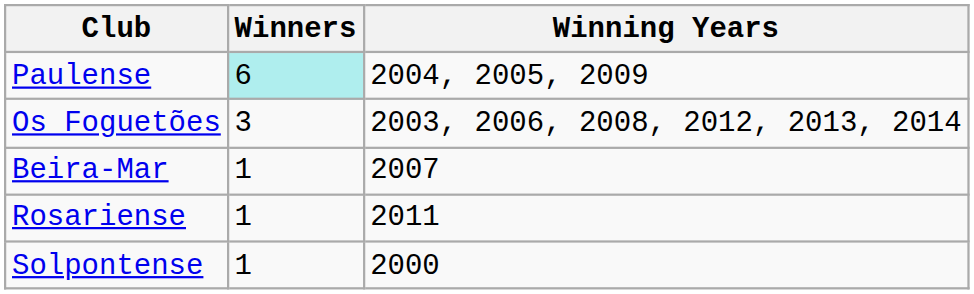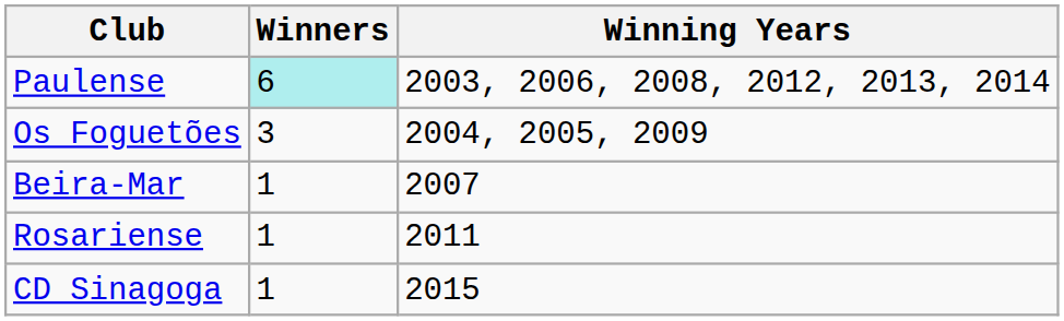Paulense | Winning Years: 2004, 2005, 2009 -> 2003, 2006, 2008, 2012, 2013, 2014
Os Foguetões | Winning Years: 2003, 2006, 2008, 2012, 2013, 2014 -> 2004, 2005, 2009
+ row: CD Sinagoga | 1 | 2015
- row: Solpontense | 1 | 2000
